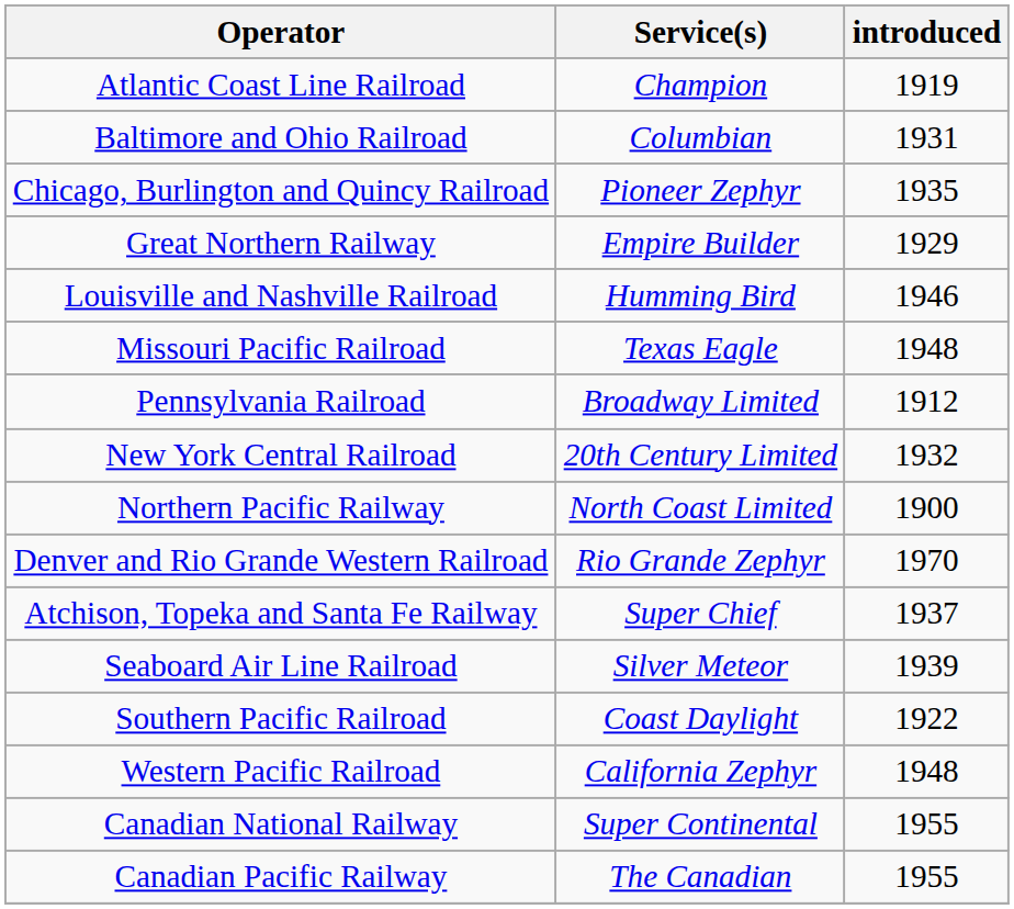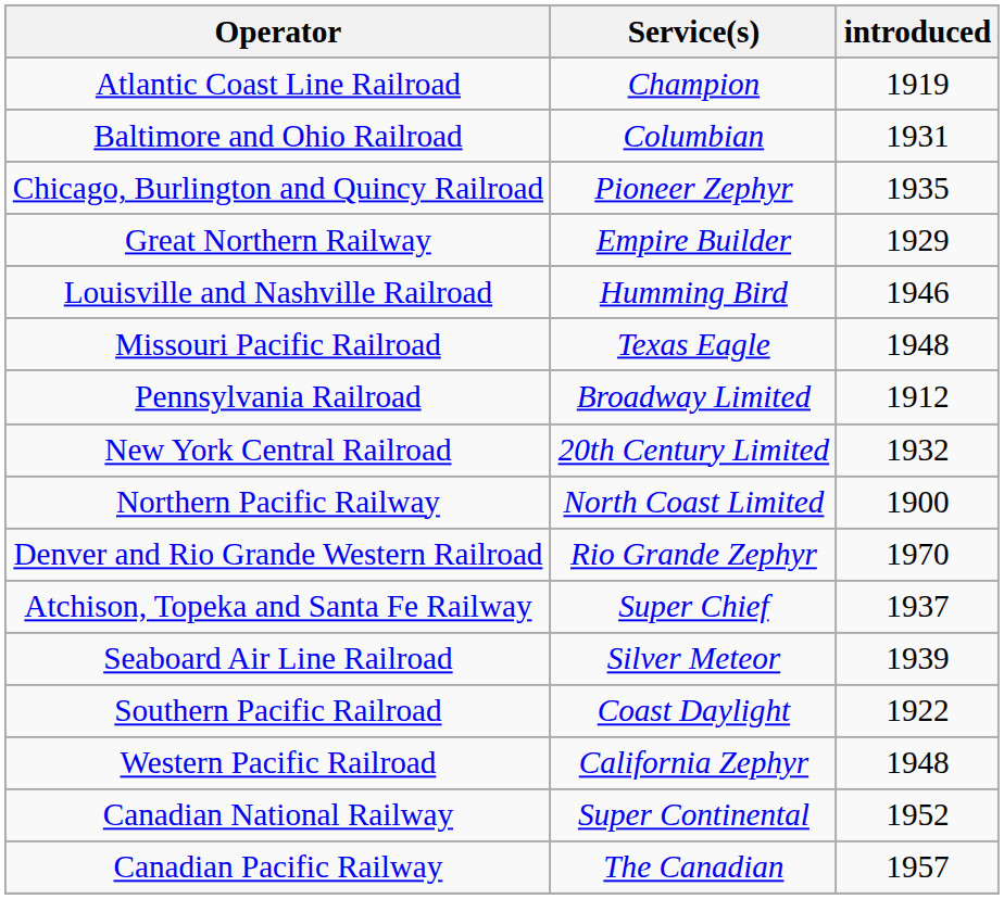Canadian National Railway | introduced: 1955 -> 1952
Canadian Pacific Railway | introduced: 1955 -> 1957
